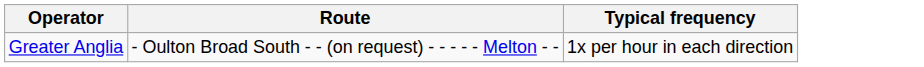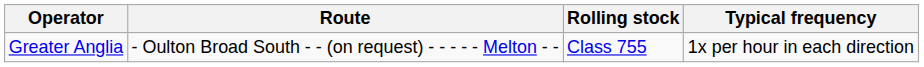+ column: Rolling stock | Class 755
